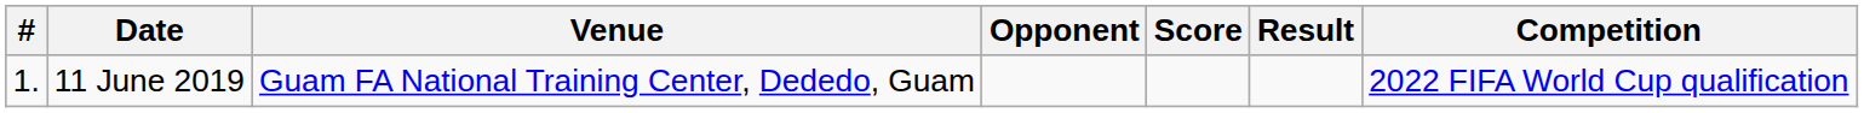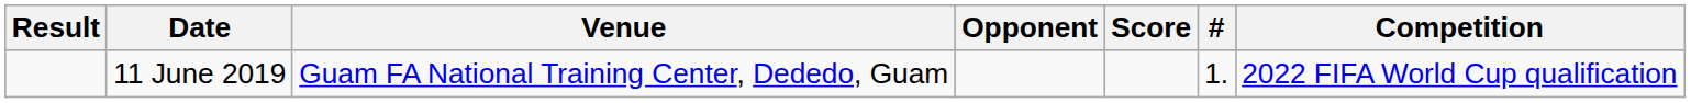columns swapped: # <-> Result
